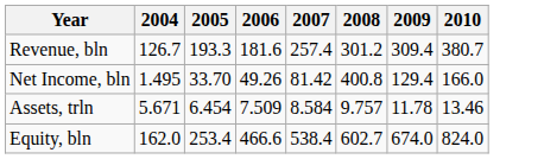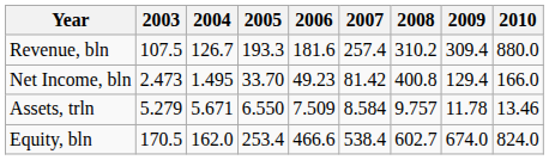+ column: 2003 | 107.5 | 2.473 | 5.279 | 170.5
Revenue, bln | 2008: 301.2 -> 310.2
Revenue, bln | 2010: 380.7 -> 880.0
Net Income, bln | 2006: 49.26 -> 49.23
Assets, trln | 2005: 6.454 -> 6.550
